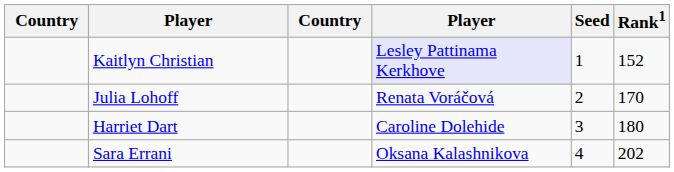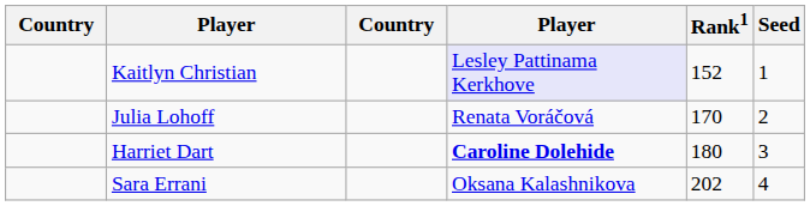columns swapped: Rank1 <-> Seed
Harriet Dart | column 4: normal -> bold
